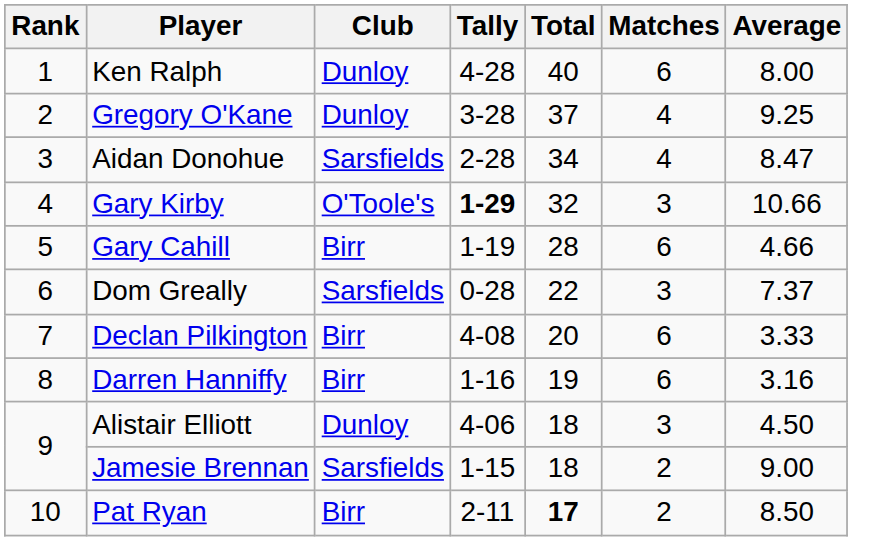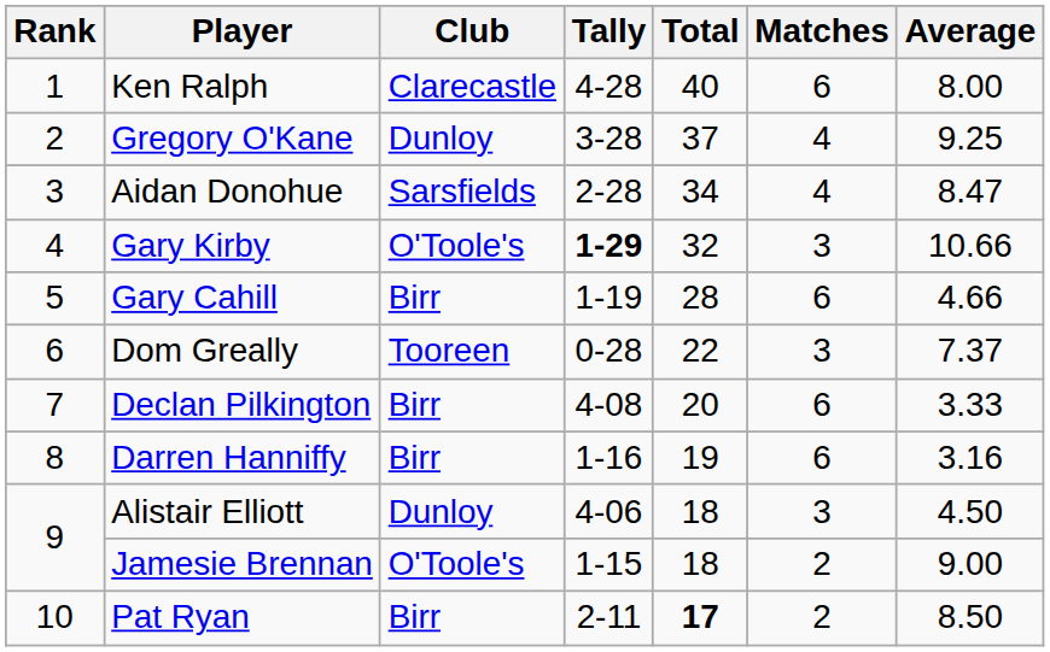Ken Ralph | Club: Dunloy -> Clarecastle
Dom Greally | Club: Sarsfields -> Tooreen
Jamesie Brennan | Club: Sarsfields -> O'Toole's
